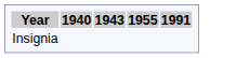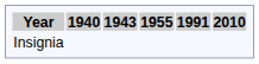+ column: 2010
